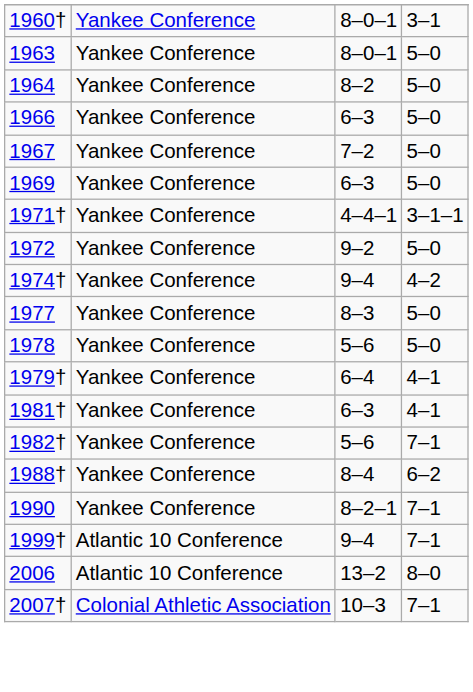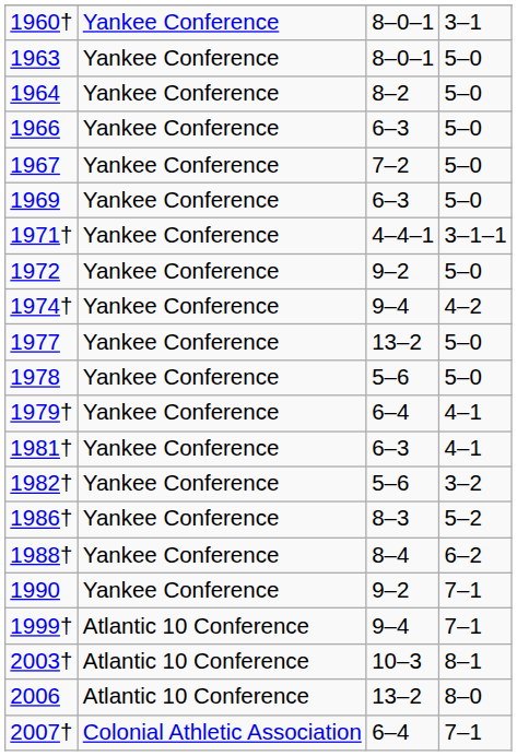1977 | column 3: 8–3 -> 13–2
1982† | column 4: 7–1 -> 3–2
+ row: 1986† | Yankee Conference | 8–3 | 5–2
1990 | column 3: 8–2–1 -> 9–2
+ row: 2003† | Atlantic 10 Conference | 10–3 | 8–1
2007† | column 3: 10–3 -> 6–4
